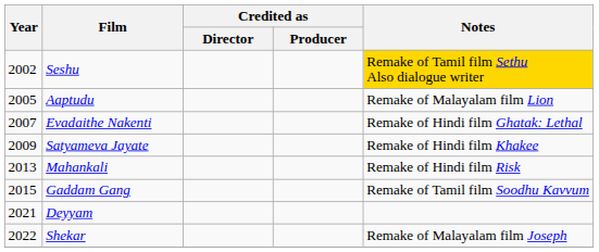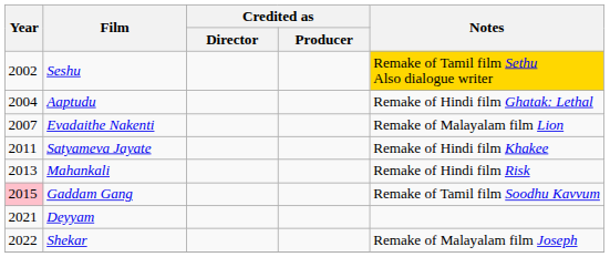Aaptudu | Year: 2005 -> 2004
Aaptudu | Notes: Remake of Malayalam film Lion -> Remake of Hindi film Ghatak: Lethal
Evadaithe Nakenti | Notes: Remake of Hindi film Ghatak: Lethal -> Remake of Malayalam film Lion
Satyameva Jayate | Year: 2009 -> 2011
Gaddam Gang | Year: no background -> pink background
